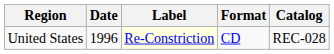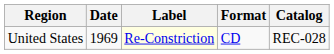United States | Date: 1996 -> 1969
